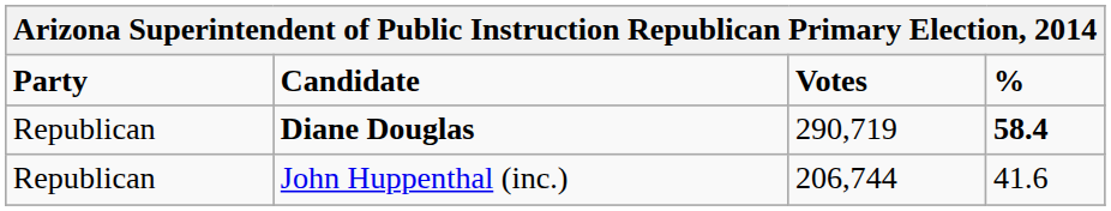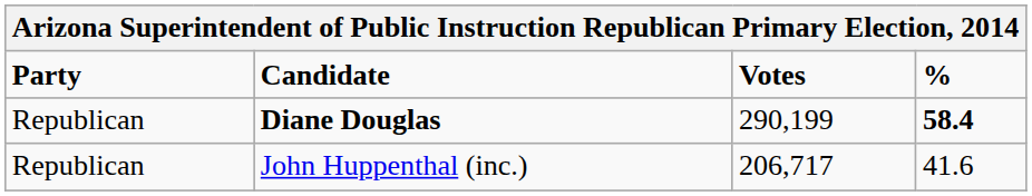Diane Douglas | Votes: 290,719 -> 290,199
John Huppenthal (inc.) | Votes: 206,744 -> 206,717
